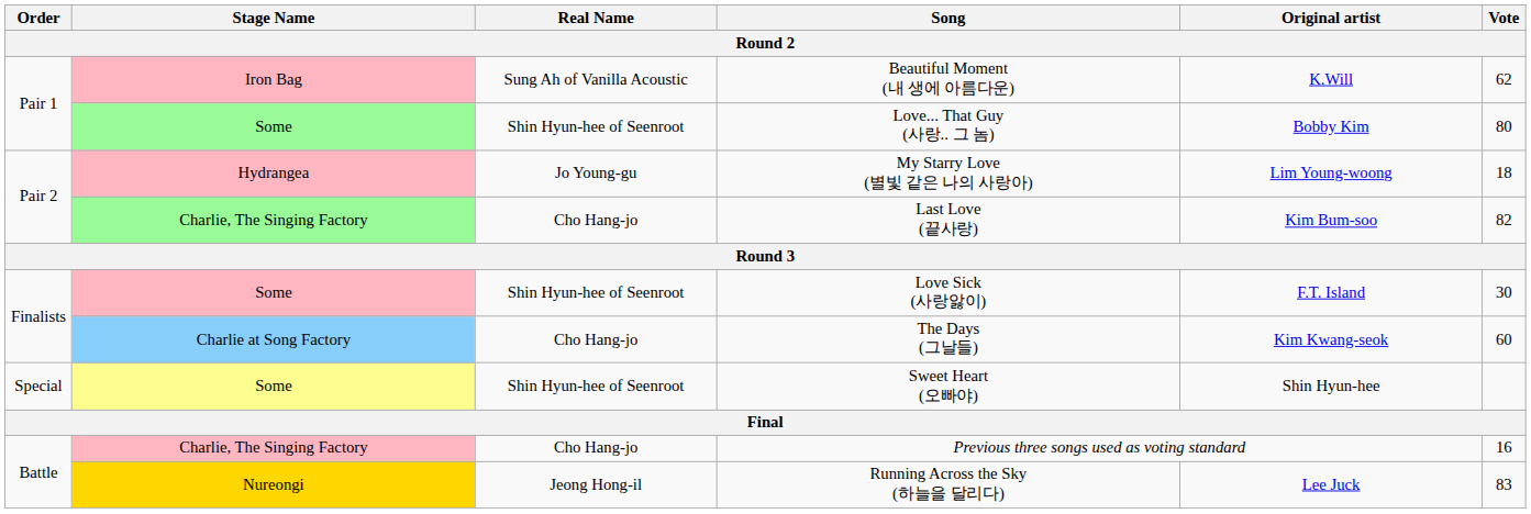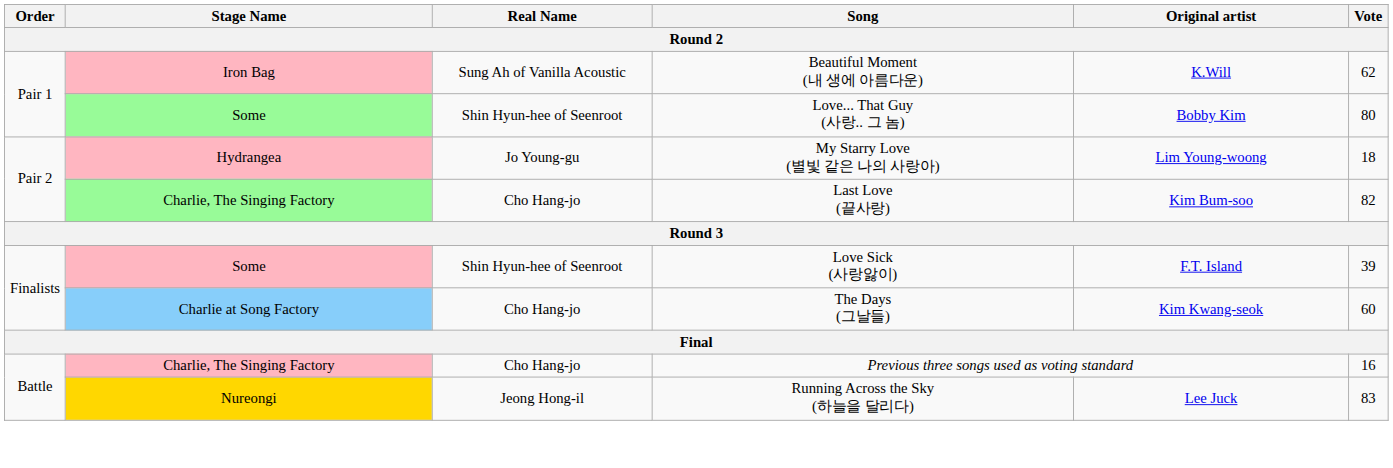Love Sick (사랑앓이) | Vote: 30 -> 39
- row: Special | Some | Shin Hyun-hee of Seenroot | Sweet Heart (오빠야) | Shin Hyun-hee
